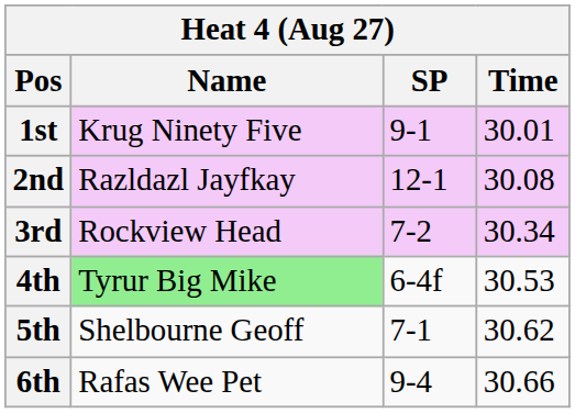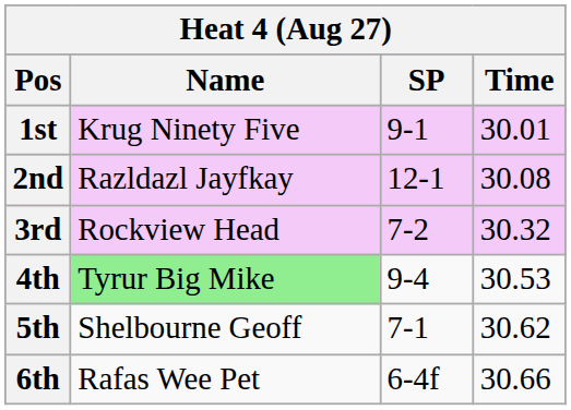3rd | Time: 30.34 -> 30.32
4th | SP: 6-4f -> 9-4
6th | SP: 9-4 -> 6-4f
